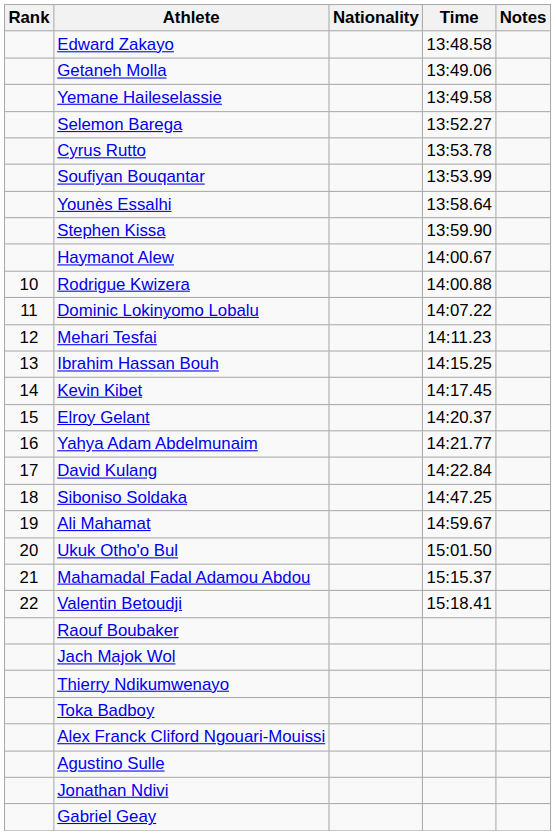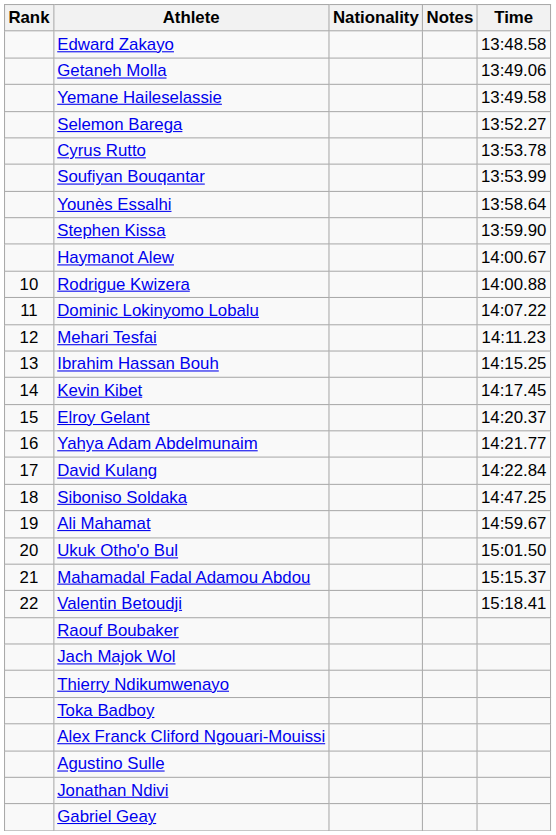columns swapped: Time <-> Notes
